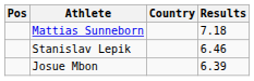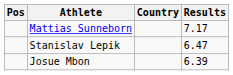Mattias Sunneborn | Results: 7.18 -> 7.17
Stanislav Lepik | Results: 6.46 -> 6.47
